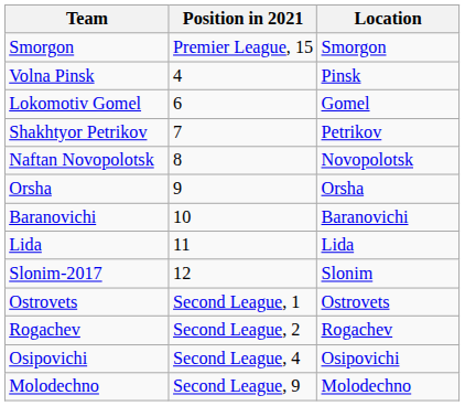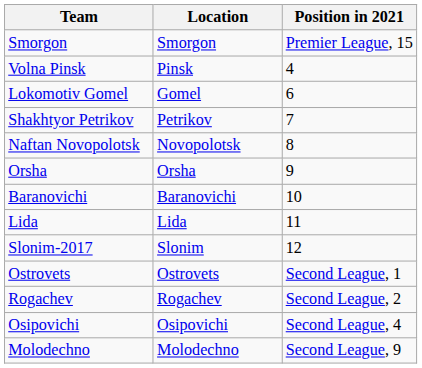columns swapped: Location <-> Position in 2021
